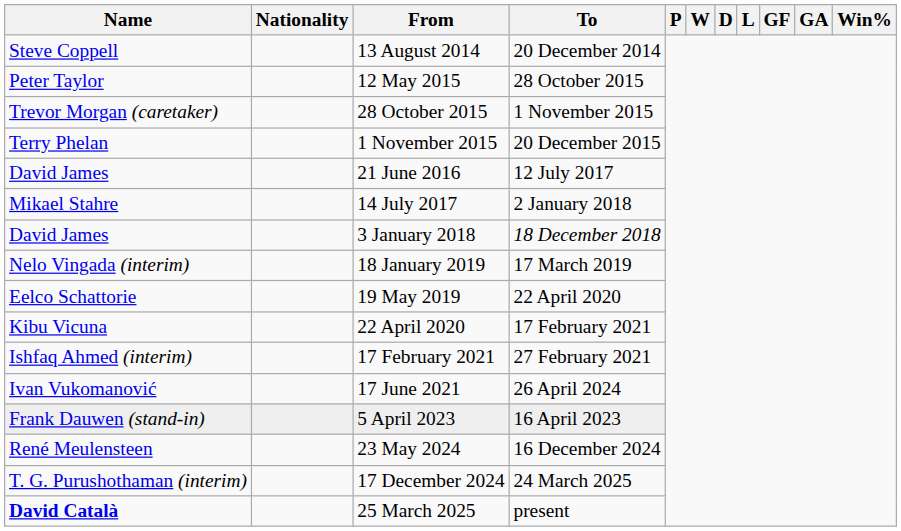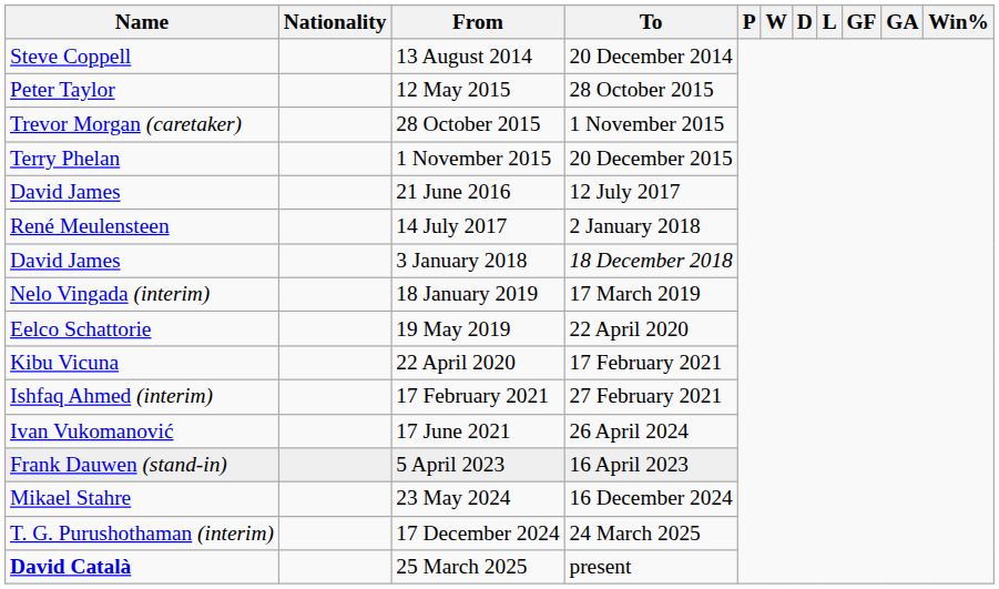14 July 2017 | Name: Mikael Stahre -> René Meulensteen
23 May 2024 | Name: René Meulensteen -> Mikael Stahre
